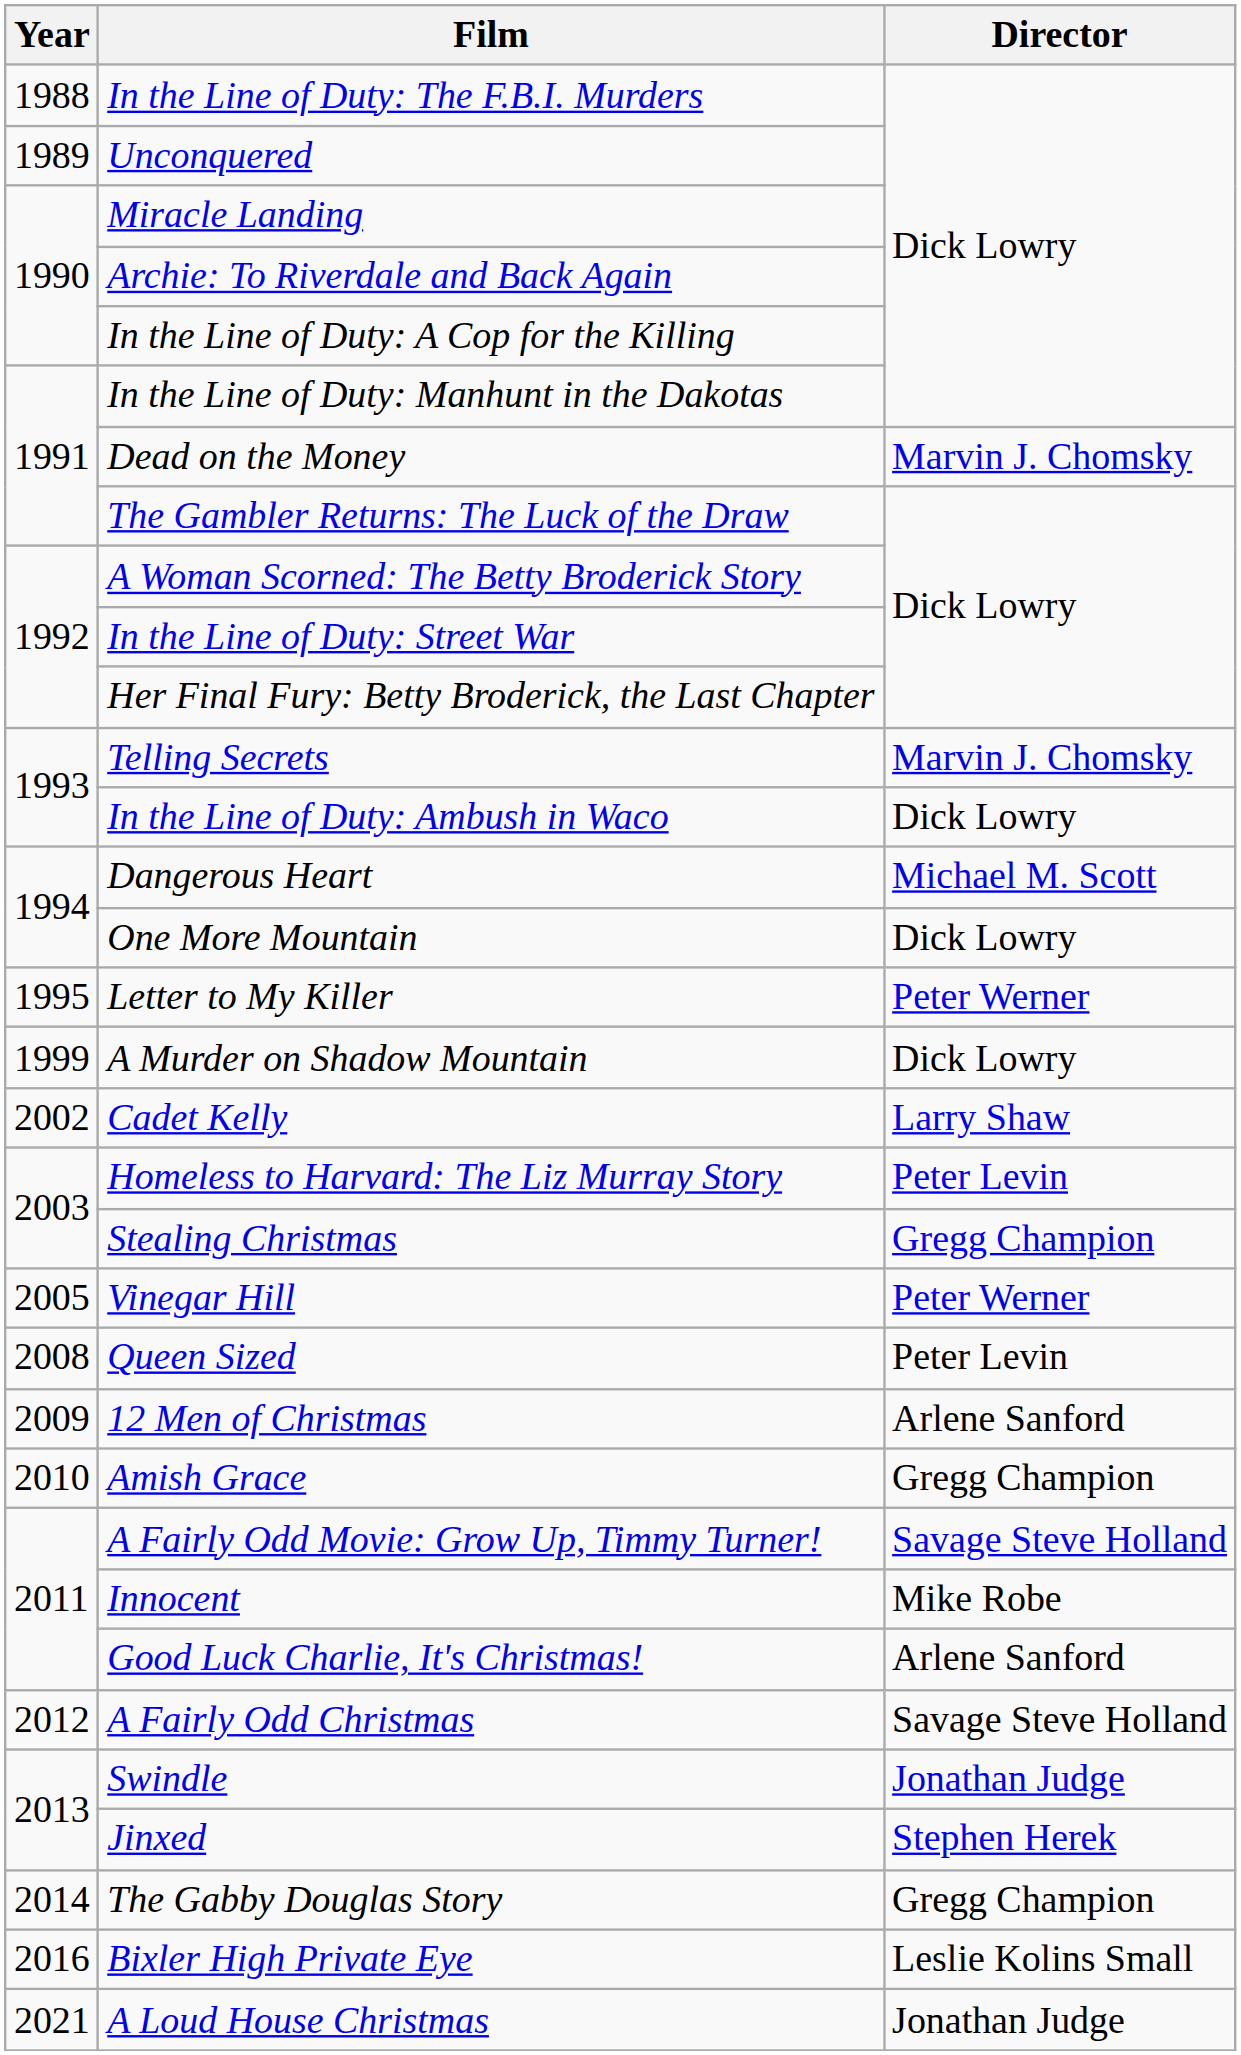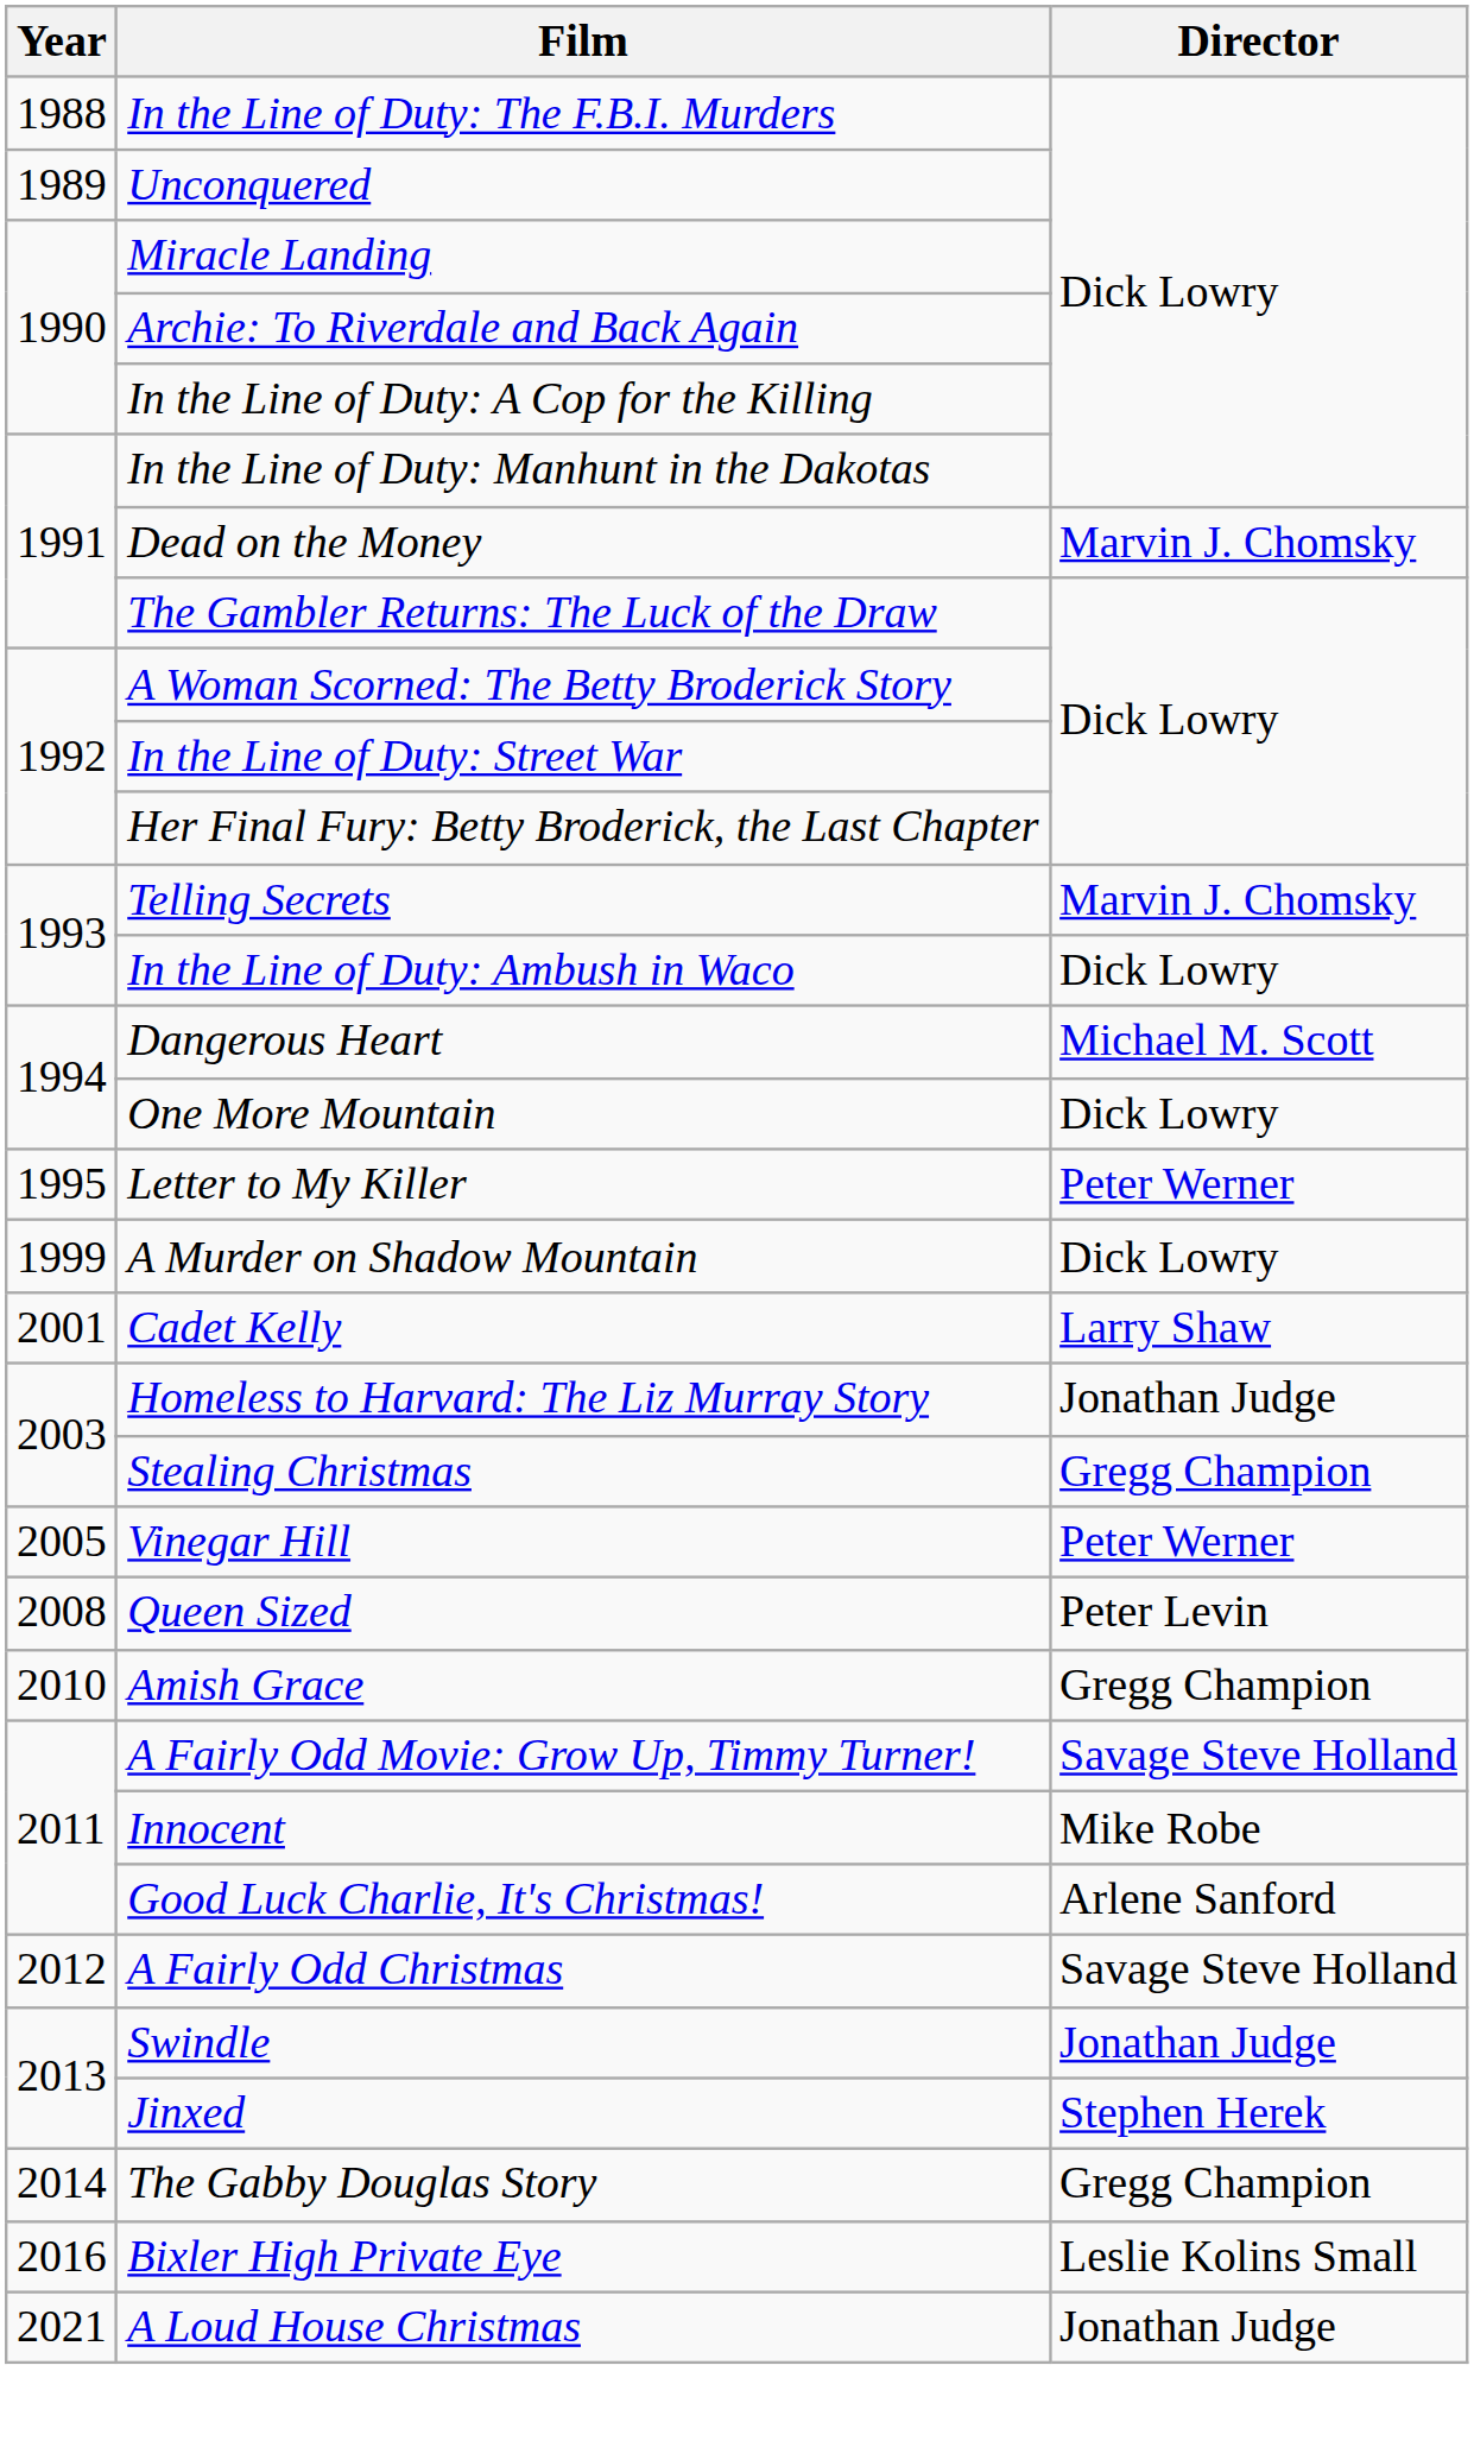Cadet Kelly | Year: 2002 -> 2001
Homeless to Harvard: The Liz Murray Story | Director: Peter Levin -> Jonathan Judge
- row: 2009 | 12 Men of Christmas | Arlene Sanford
